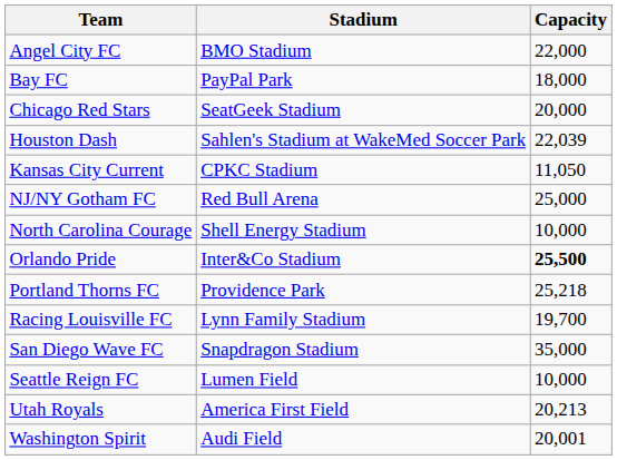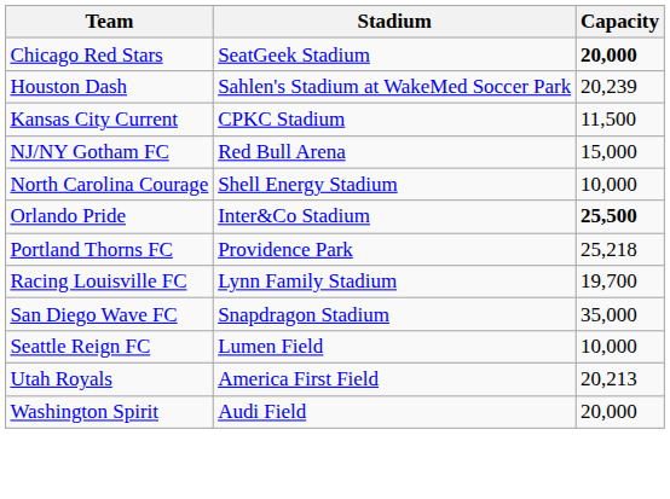- row: Angel City FC | BMO Stadium | 22,000
- row: Bay FC | PayPal Park | 18,000
Chicago Red Stars | Capacity: normal -> bold
Houston Dash | Capacity: 22,039 -> 20,239
Kansas City Current | Capacity: 11,050 -> 11,500
NJ/NY Gotham FC | Capacity: 25,000 -> 15,000
Washington Spirit | Capacity: 20,001 -> 20,000
